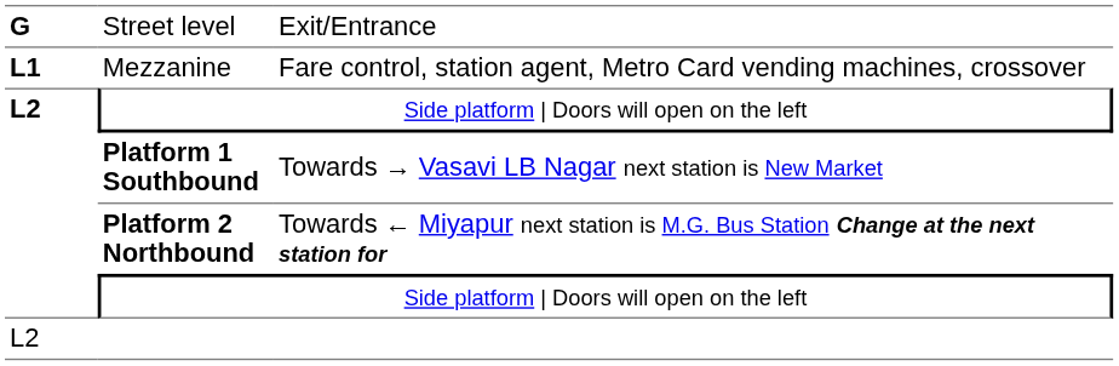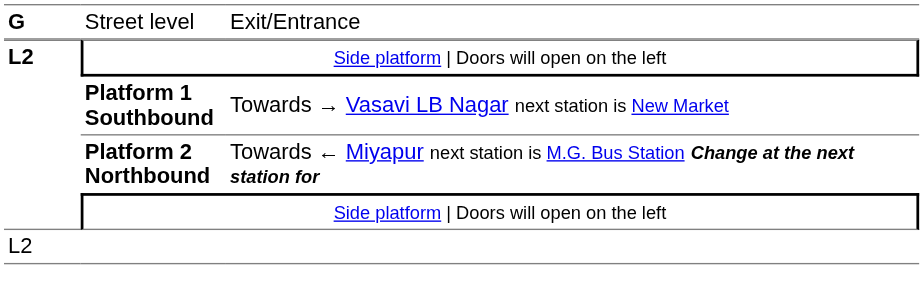- row: L1 | Mezzanine | Fare control, station agent, Metro Card vending machines, crossover
